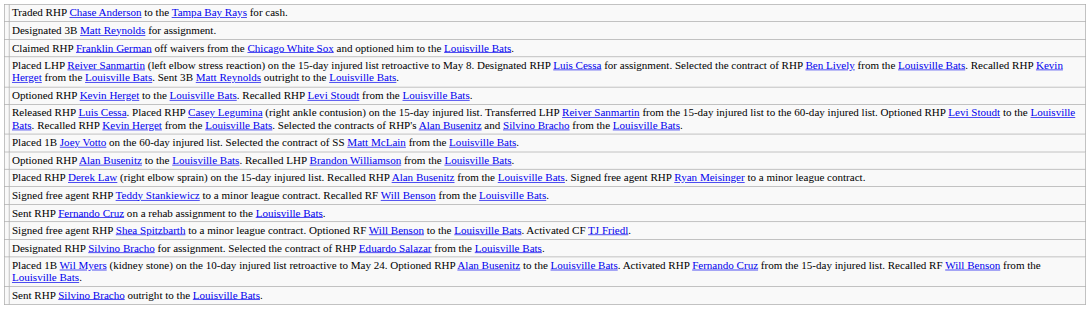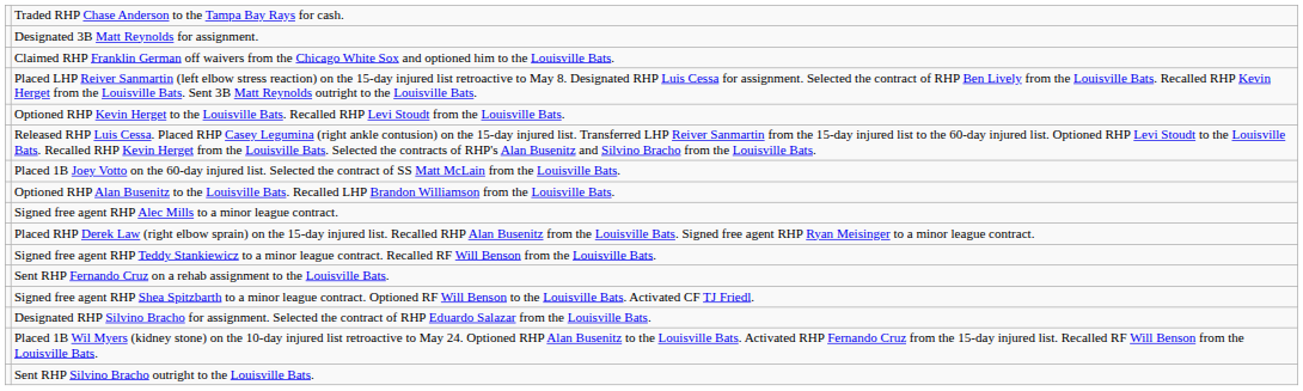+ row: Signed free agent RHP Alec Mills to a minor league contract.
